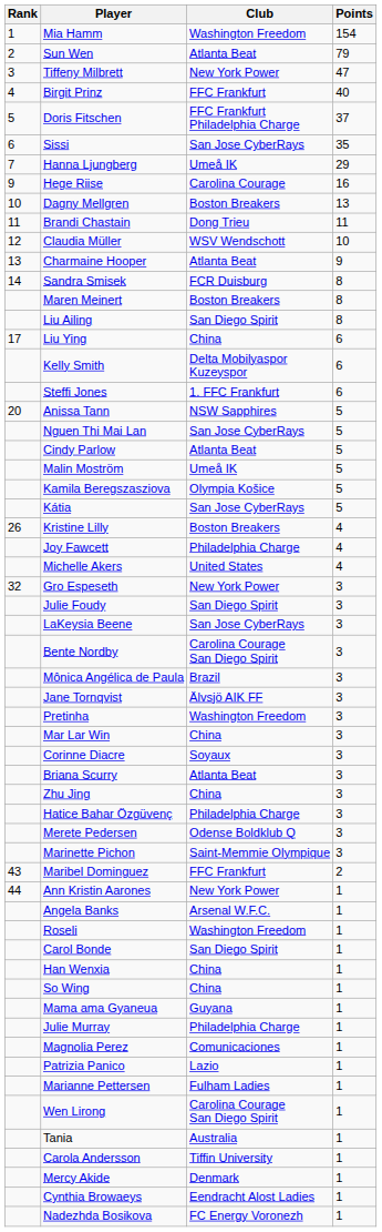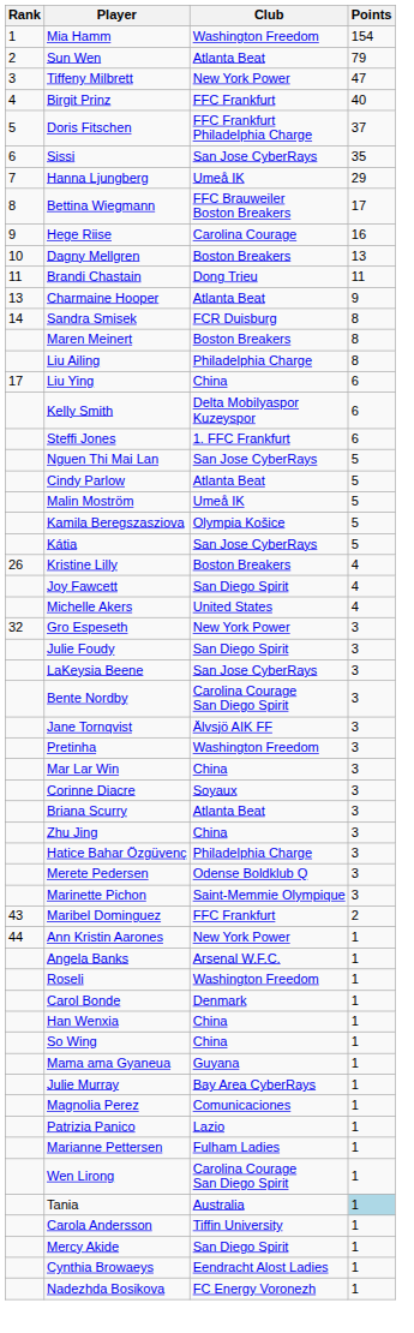+ row: 8 | Bettina Wiegmann | FFC Brauweiler Boston Breakers | 17
- row: 12 | Claudia Müller | WSV Wendschott | 10
Liu Ailing | Club: San Diego Spirit -> Philadelphia Charge
- row: 20 | Anissa Tann | NSW Sapphires | 5
Joy Fawcett | Club: Philadelphia Charge -> San Diego Spirit
- row: Mônica Angélica de Paula | Brazil | 3
Carol Bonde | Club: San Diego Spirit -> Denmark
Julie Murray | Club: Philadelphia Charge -> Bay Area CyberRays
Tania | Points: no background -> lightblue background
Mercy Akide | Club: Denmark -> San Diego Spirit
